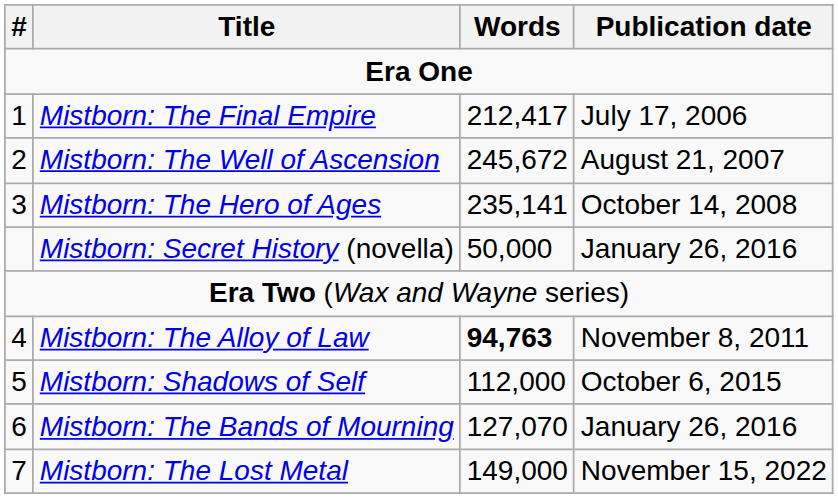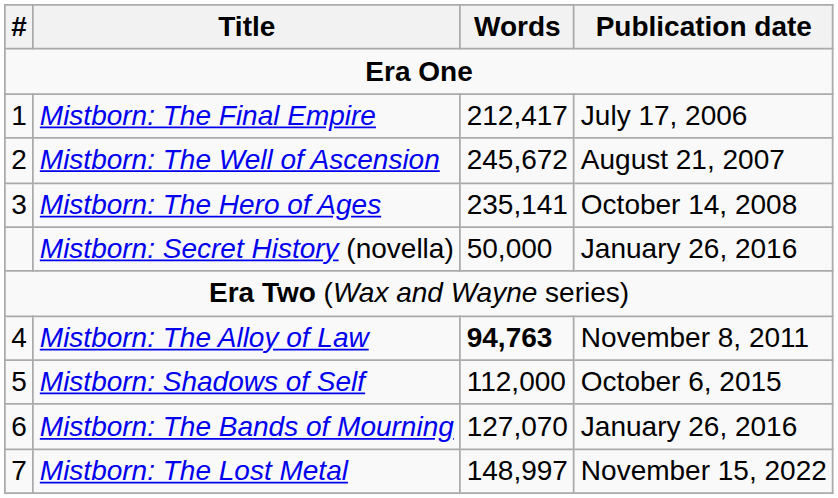Mistborn: The Lost Metal | Words: 149,000 -> 148,997
